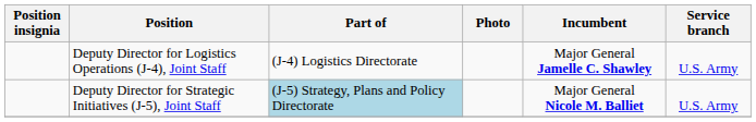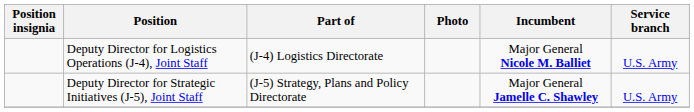Deputy Director for Logistics Operations (J-4), Joint Staff | Incumbent: Major General Jamelle C. Shawley -> Major General Nicole M. Balliet
Deputy Director for Strategic Initiatives (J-5), Joint Staff | Part of: lightblue background -> no background
Deputy Director for Strategic Initiatives (J-5), Joint Staff | Incumbent: Major General Nicole M. Balliet -> Major General Jamelle C. Shawley
